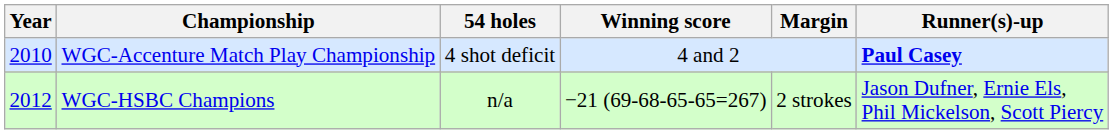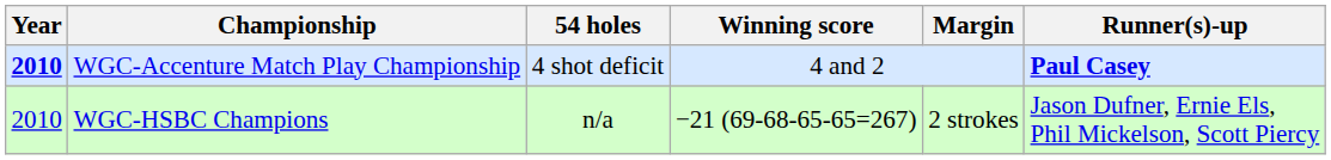WGC-Accenture Match Play Championship | Year: normal -> bold
WGC-HSBC Champions | Year: 2012 -> 2010
